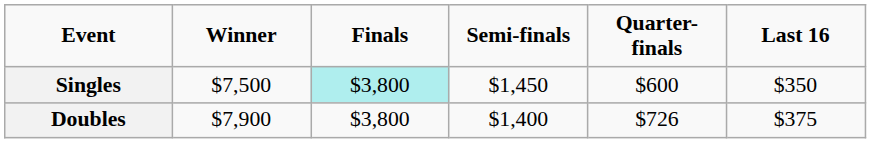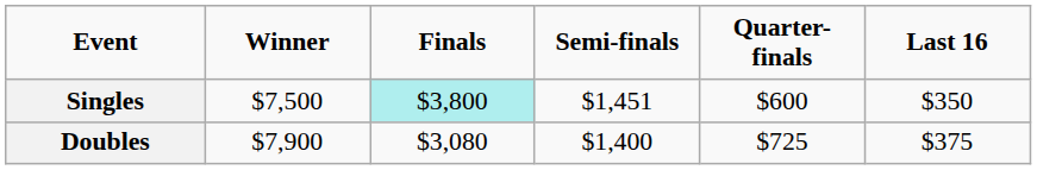Singles | Semi-finals: $1,450 -> $1,451
Doubles | Finals: $3,800 -> $3,080
Doubles | Quarter-finals: $726 -> $725
